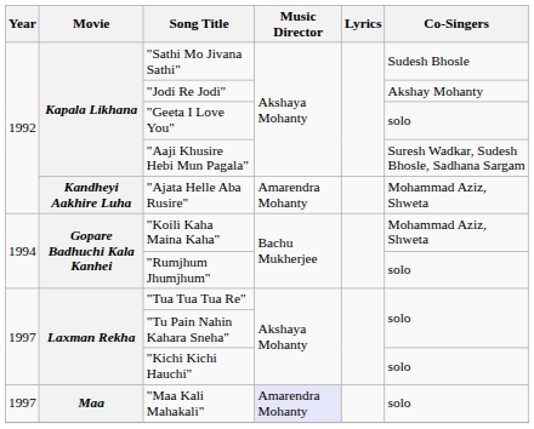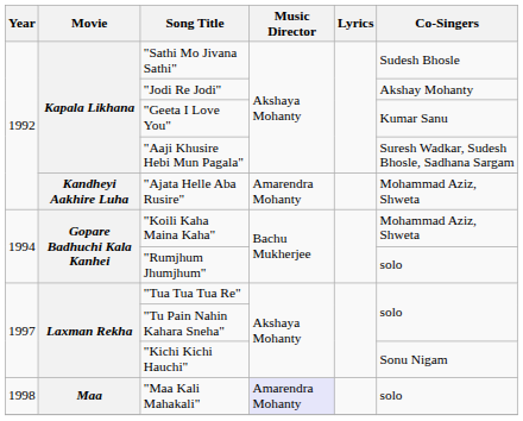"Geeta I Love You" | Co-Singers: solo -> Kumar Sanu
"Kichi Kichi Hauchi" | Co-Singers: solo -> Sonu Nigam
"Maa Kali Mahakali" | Year: 1997 -> 1998
